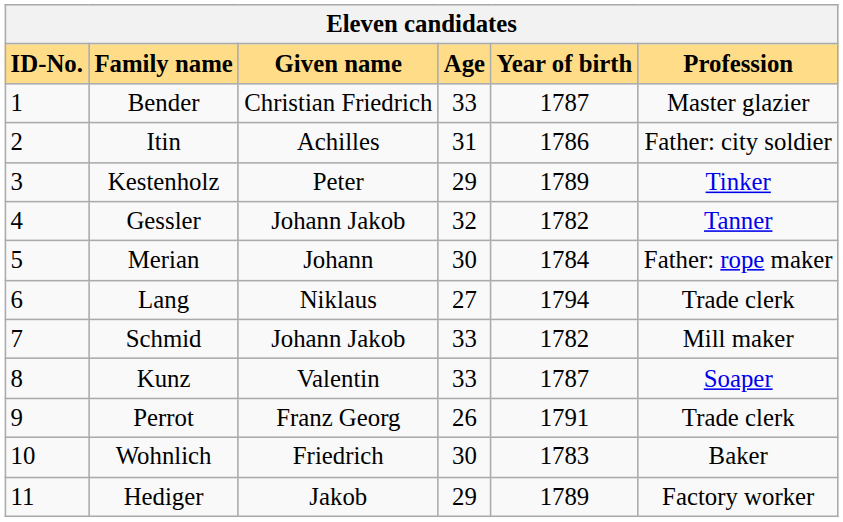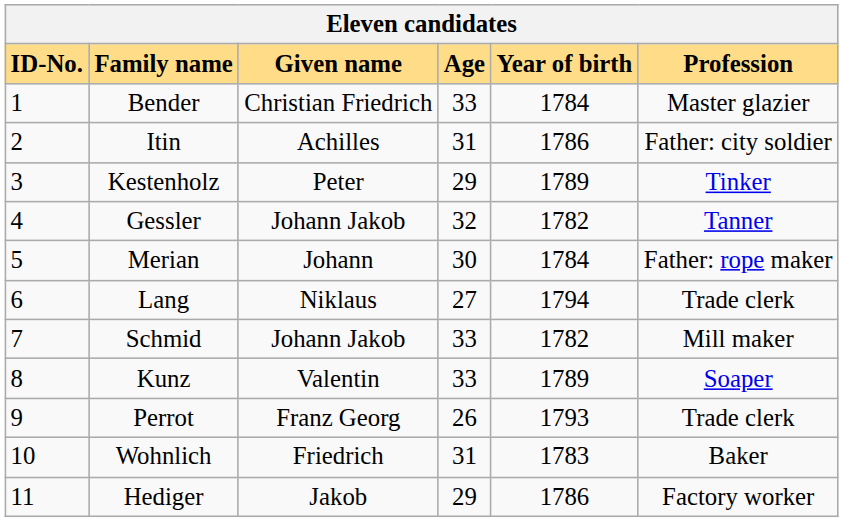Bender | Year of birth: 1787 -> 1784
Kunz | Year of birth: 1787 -> 1789
Perrot | Year of birth: 1791 -> 1793
Wohnlich | Age: 30 -> 31
Hediger | Year of birth: 1789 -> 1786
